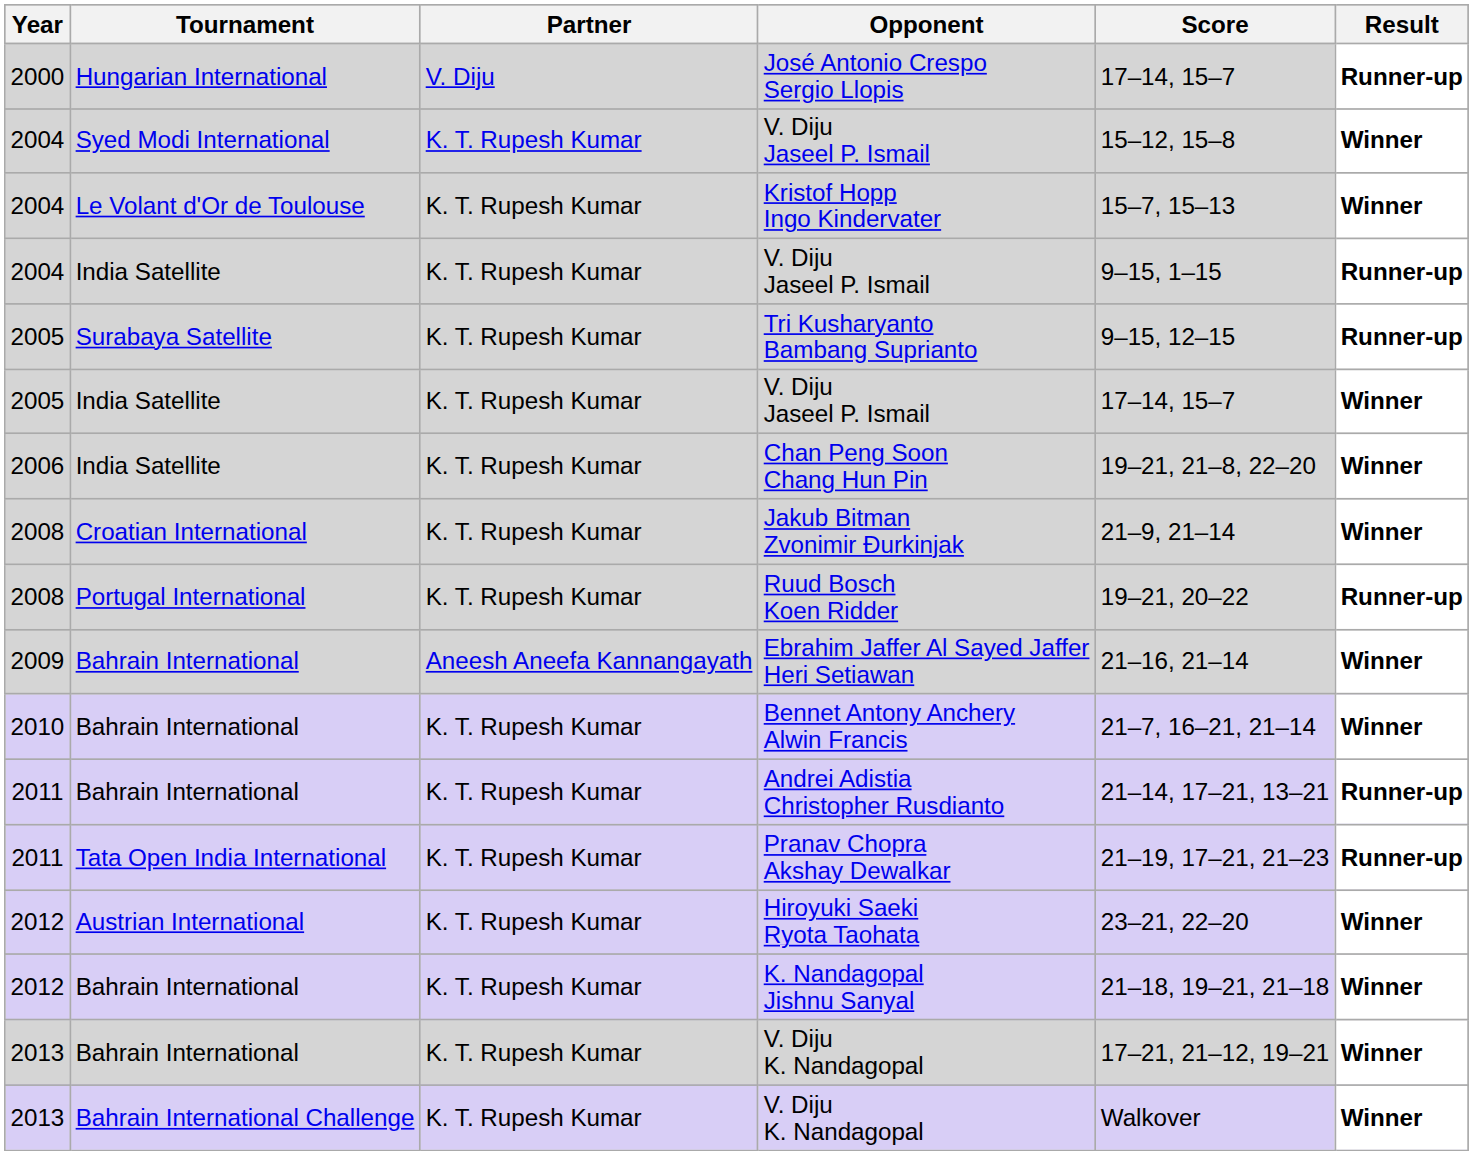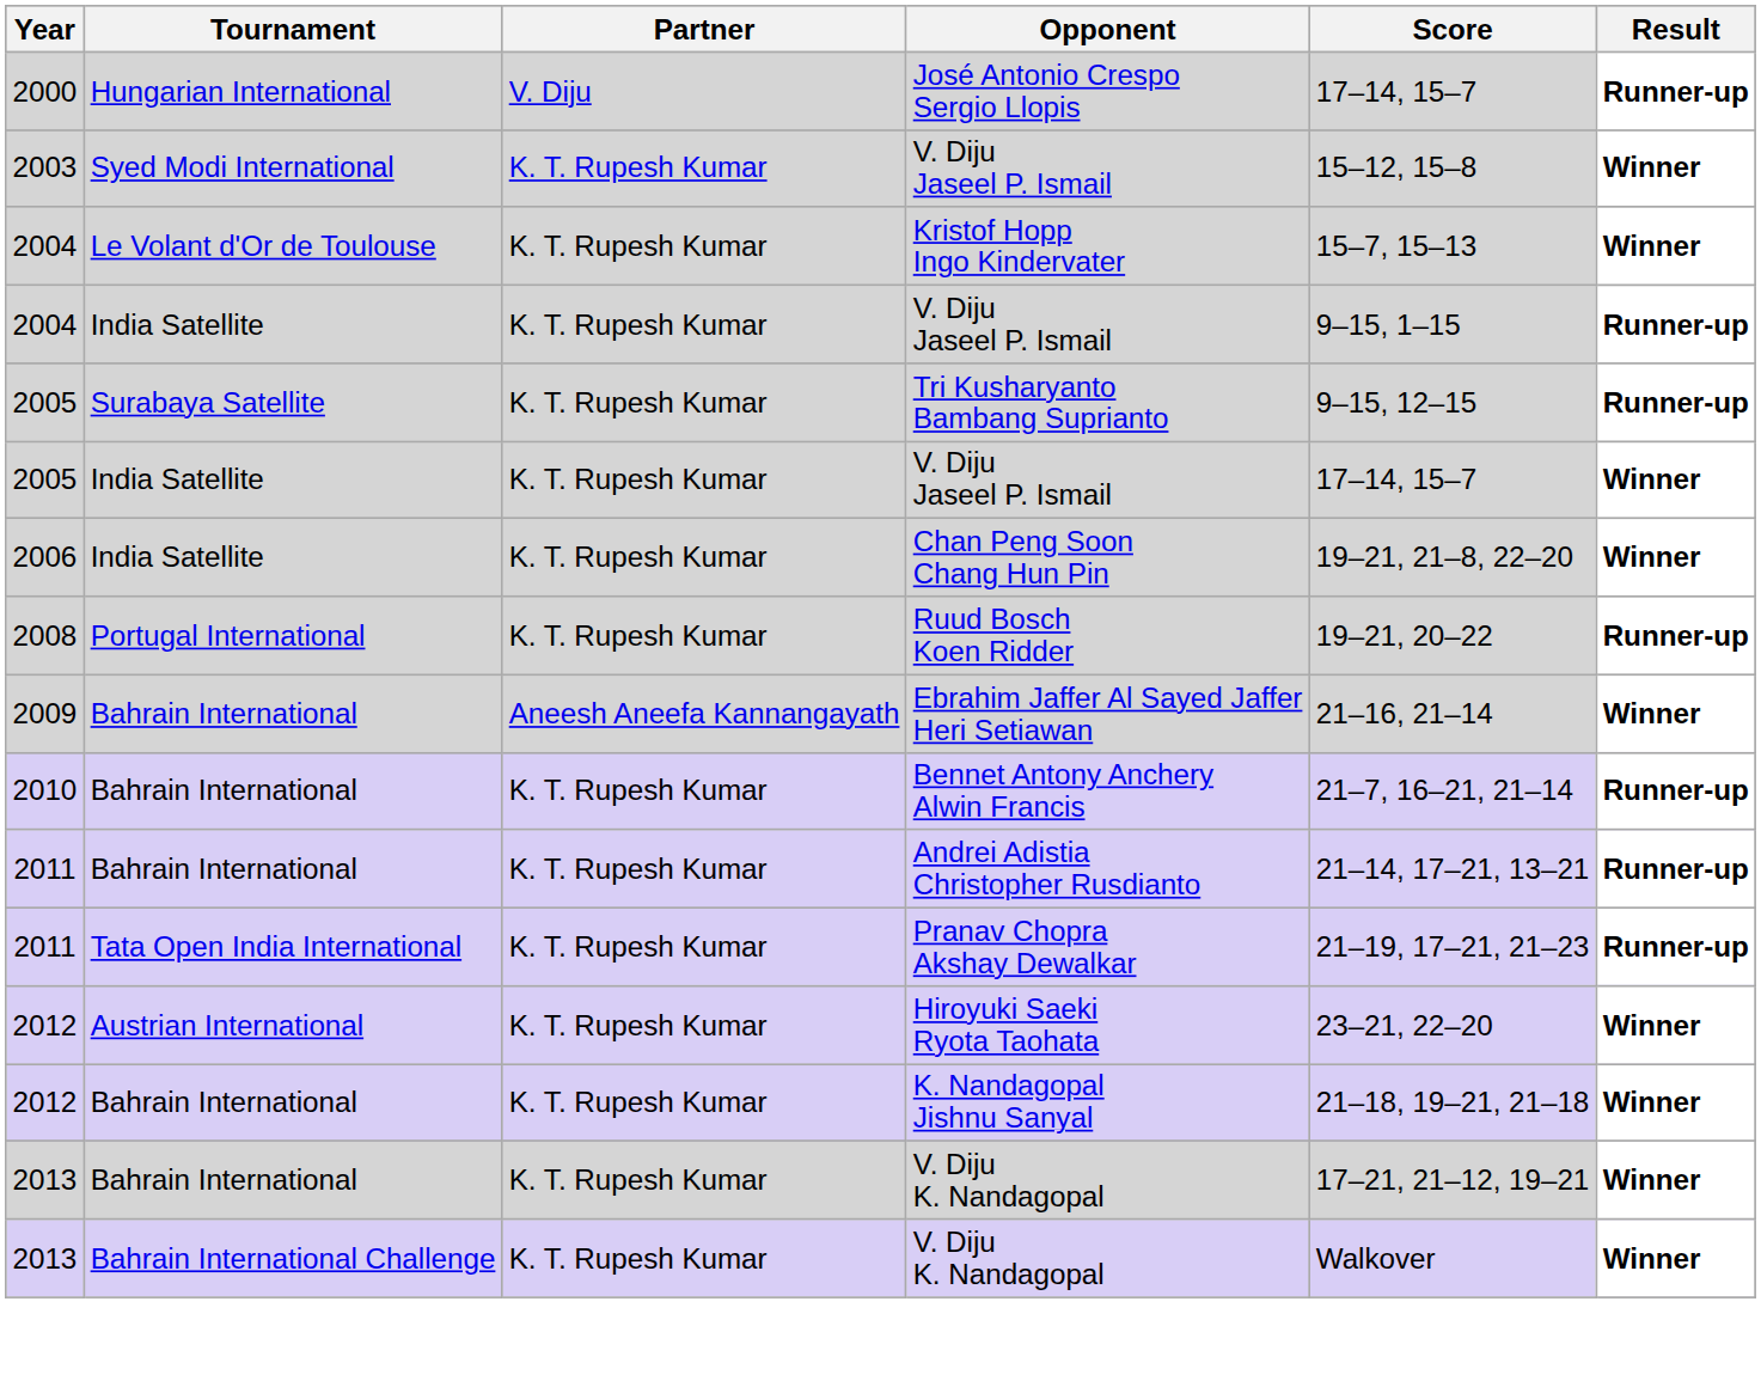Syed Modi International / V. Diju Jaseel P. Ismail | Year: 2004 -> 2003
- row: 2008 | Croatian International | K. T. Rupesh Kumar | Jakub Bitman Zvonimir Đurkinjak | 21–9, 21–14 | Winner
Bennet Antony Anchery Alwin Francis | Result: Winner -> Runner-up
